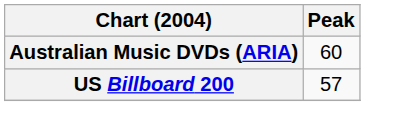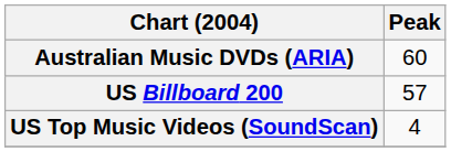+ row: US Top Music Videos (SoundScan) | 4
